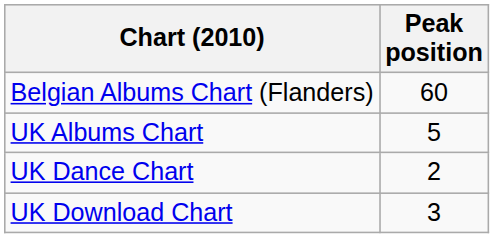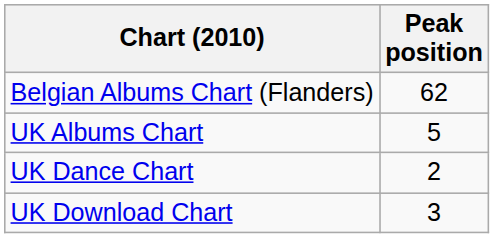Belgian Albums Chart (Flanders) | Peak position: 60 -> 62
